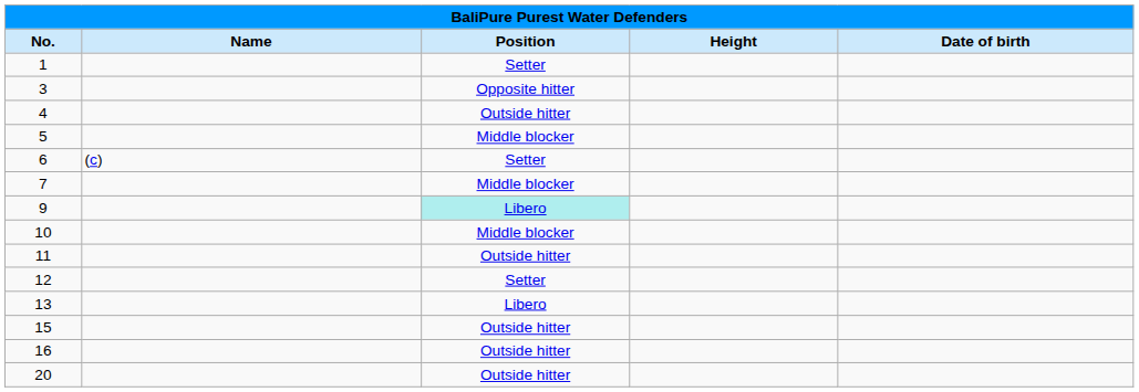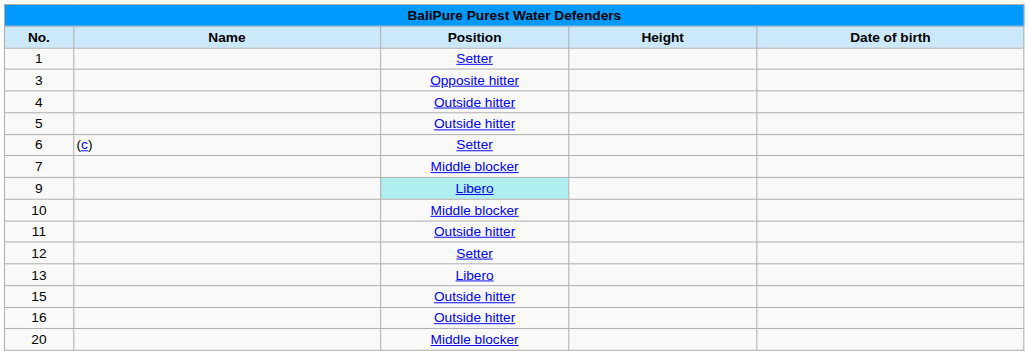5 | Position: Middle blocker -> Outside hitter
20 | Position: Outside hitter -> Middle blocker
